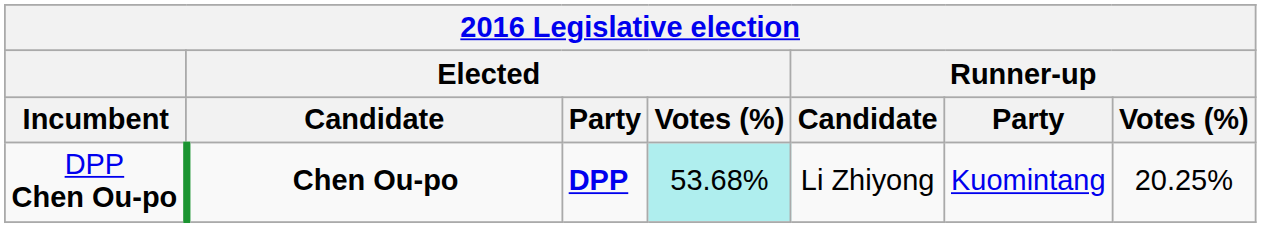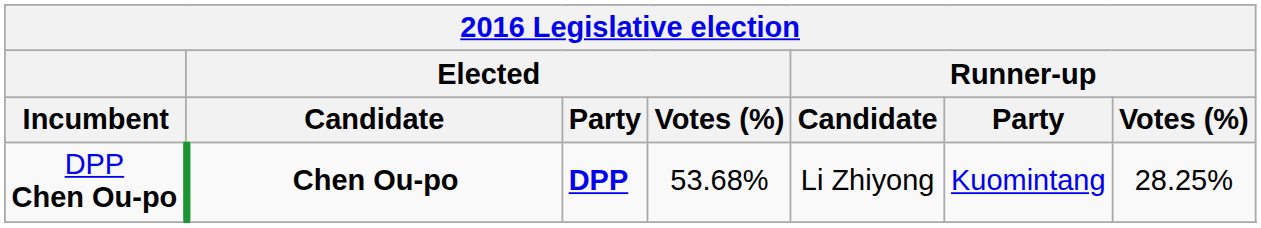DPP Chen Ou-po | Elected / Votes (%): paleturquoise background -> no background
DPP Chen Ou-po | Runner-up / Votes (%): 20.25% -> 28.25%
